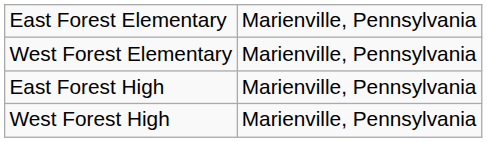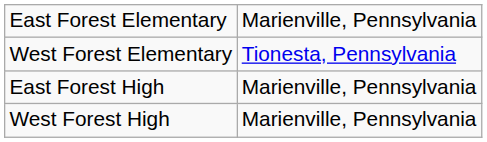West Forest Elementary | column 2: Marienville, Pennsylvania -> Tionesta, Pennsylvania
